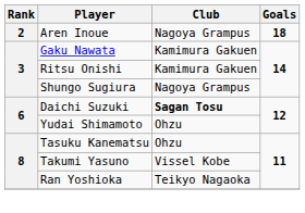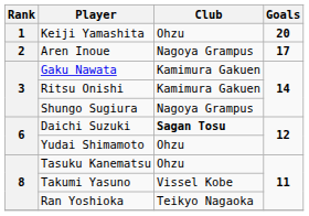+ row: 1 | Keiji Yamashita | Ohzu | 20
Aren Inoue | Goals: 18 -> 17
